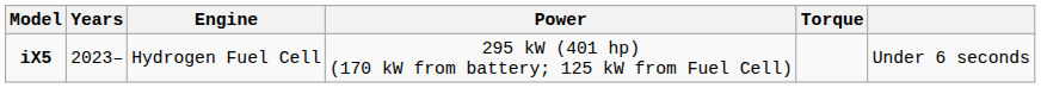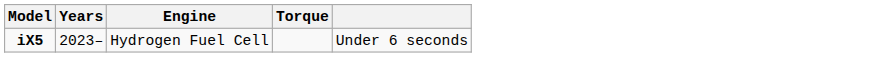- column: Power | 295 kW (401 hp) (170 kW from battery; 125 kW from Fuel Cell)
